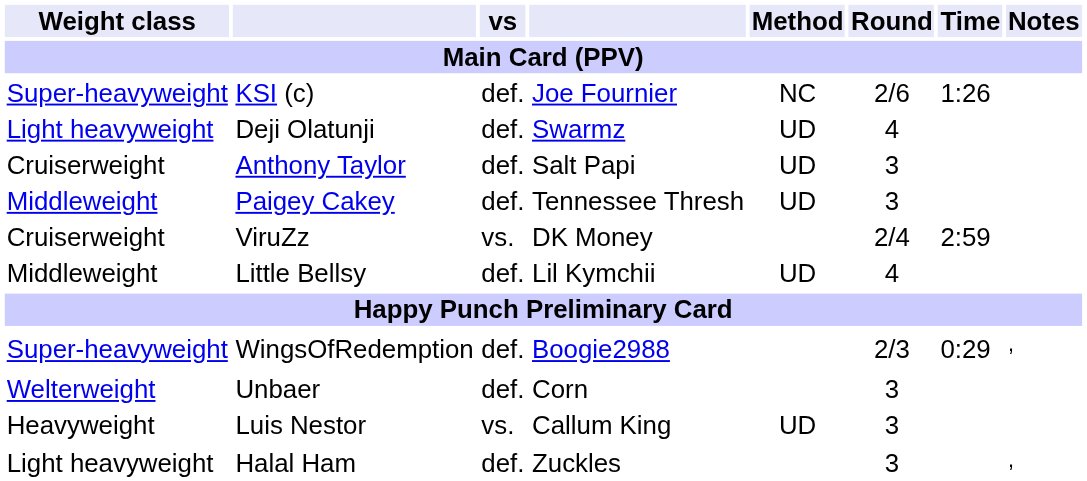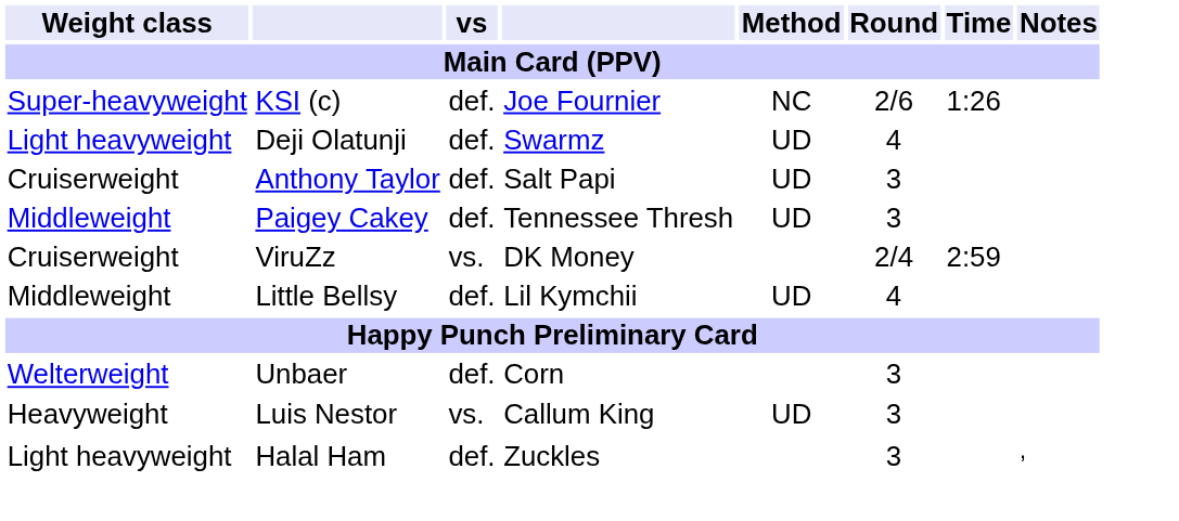- row: Super-heavyweight | WingsOfRedemption | def. | Boogie2988 | 2/3 | 0:29 | ,
